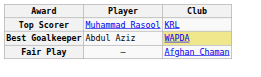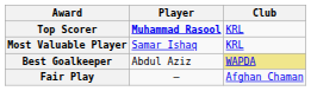Top Scorer | Player: normal -> bold
+ row: Most Valuable Player | Samar Ishaq | KRL
